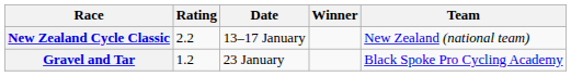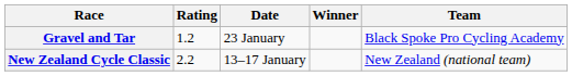rows swapped: New Zealand Cycle Classic <-> Gravel and Tar
